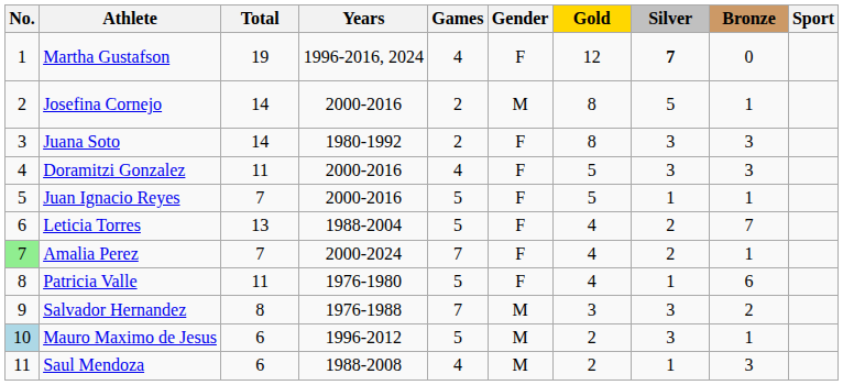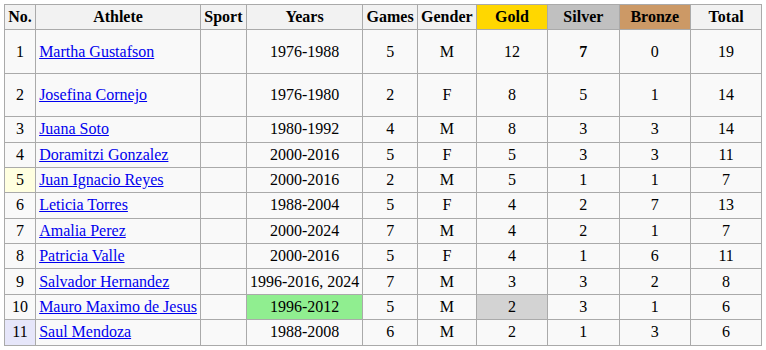columns swapped: Sport <-> Total
Martha Gustafson | Years: 1996-2016, 2024 -> 1976-1988
Martha Gustafson | Games: 4 -> 5
Martha Gustafson | Gender: F -> M
Josefina Cornejo | Years: 2000-2016 -> 1976-1980
Josefina Cornejo | Gender: M -> F
Juana Soto | Games: 2 -> 4
Juana Soto | Gender: F -> M
Doramitzi Gonzalez | Games: 4 -> 5
Juan Ignacio Reyes | No.: no background -> lightyellow background
Juan Ignacio Reyes | Games: 5 -> 2
Juan Ignacio Reyes | Gender: F -> M
Amalia Perez | No.: lightgreen background -> no background
Amalia Perez | Gender: F -> M
Patricia Valle | Years: 1976-1980 -> 2000-2016
Salvador Hernandez | Years: 1976-1988 -> 1996-2016, 2024
Mauro Maximo de Jesus | No.: lightblue background -> no background
Mauro Maximo de Jesus | Years: no background -> lightgreen background
Mauro Maximo de Jesus | Gold: no background -> lightgrey background
Saul Mendoza | No.: no background -> lavender background
Saul Mendoza | Games: 4 -> 6
